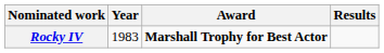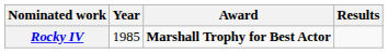Rocky IV | Year: 1983 -> 1985
